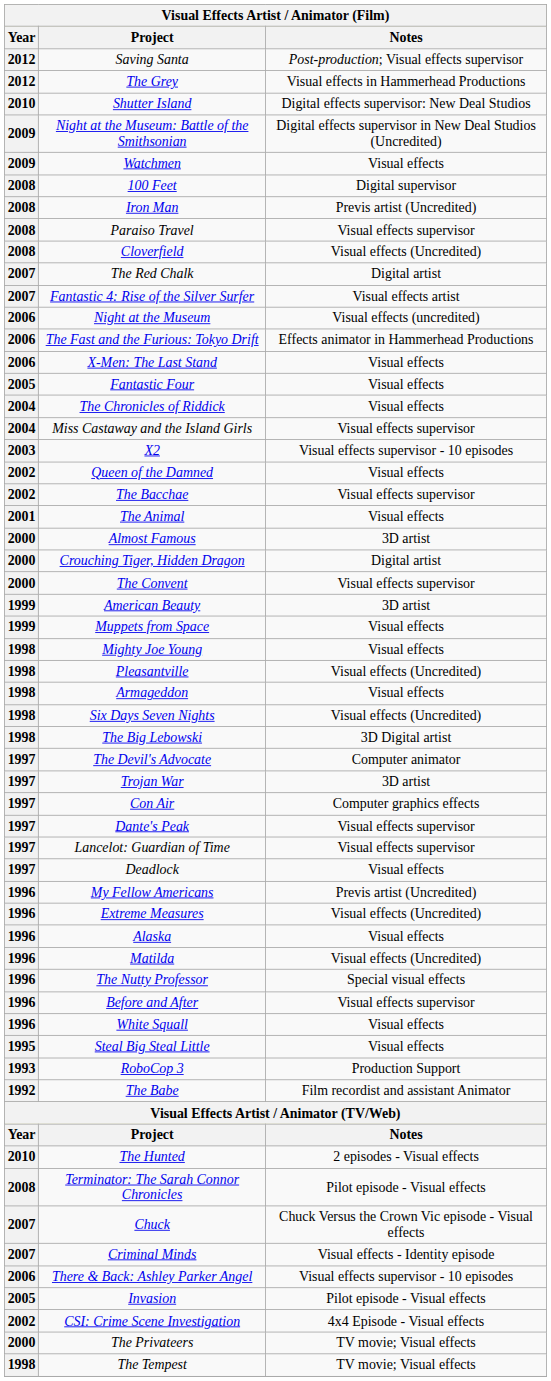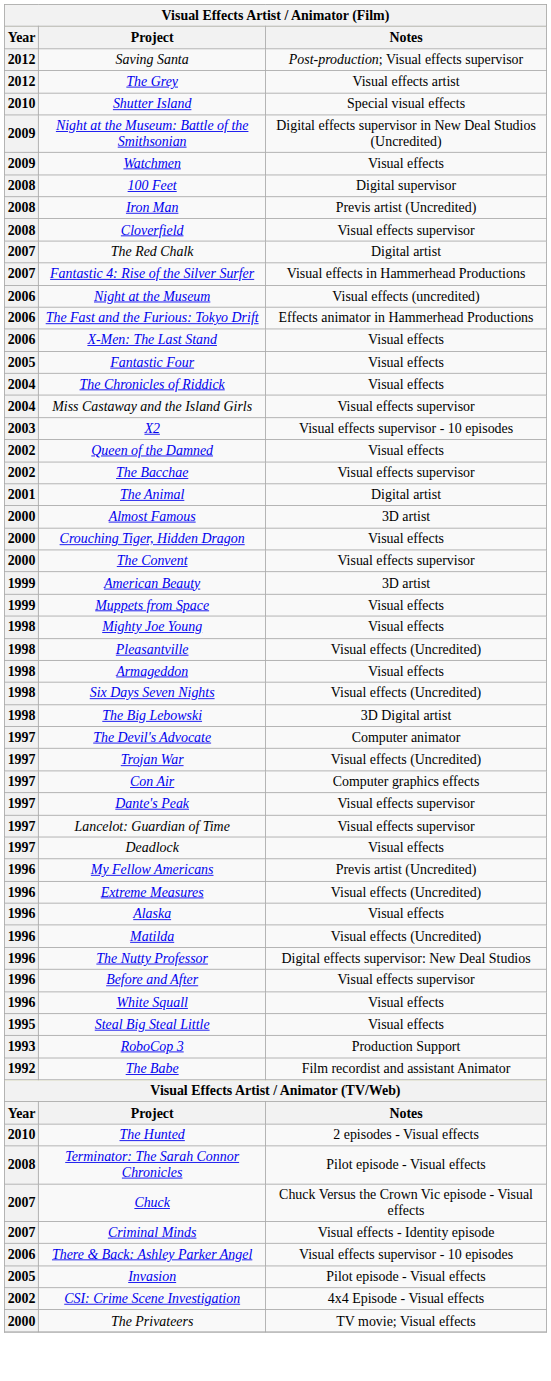The Grey | Notes: Visual effects in Hammerhead Productions -> Visual effects artist
Shutter Island | Notes: Digital effects supervisor: New Deal Studios -> Special visual effects
- row: 2008 | Paraiso Travel | Visual effects supervisor
Cloverfield | Notes: Visual effects (Uncredited) -> Visual effects supervisor
Fantastic 4: Rise of the Silver Surfer | Notes: Visual effects artist -> Visual effects in Hammerhead Productions
The Animal | Notes: Visual effects -> Digital artist
Crouching Tiger, Hidden Dragon | Notes: Digital artist -> Visual effects
Trojan War | Notes: 3D artist -> Visual effects (Uncredited)
The Nutty Professor | Notes: Special visual effects -> Digital effects supervisor: New Deal Studios
- row: 1998 | The Tempest | TV movie; Visual effects
